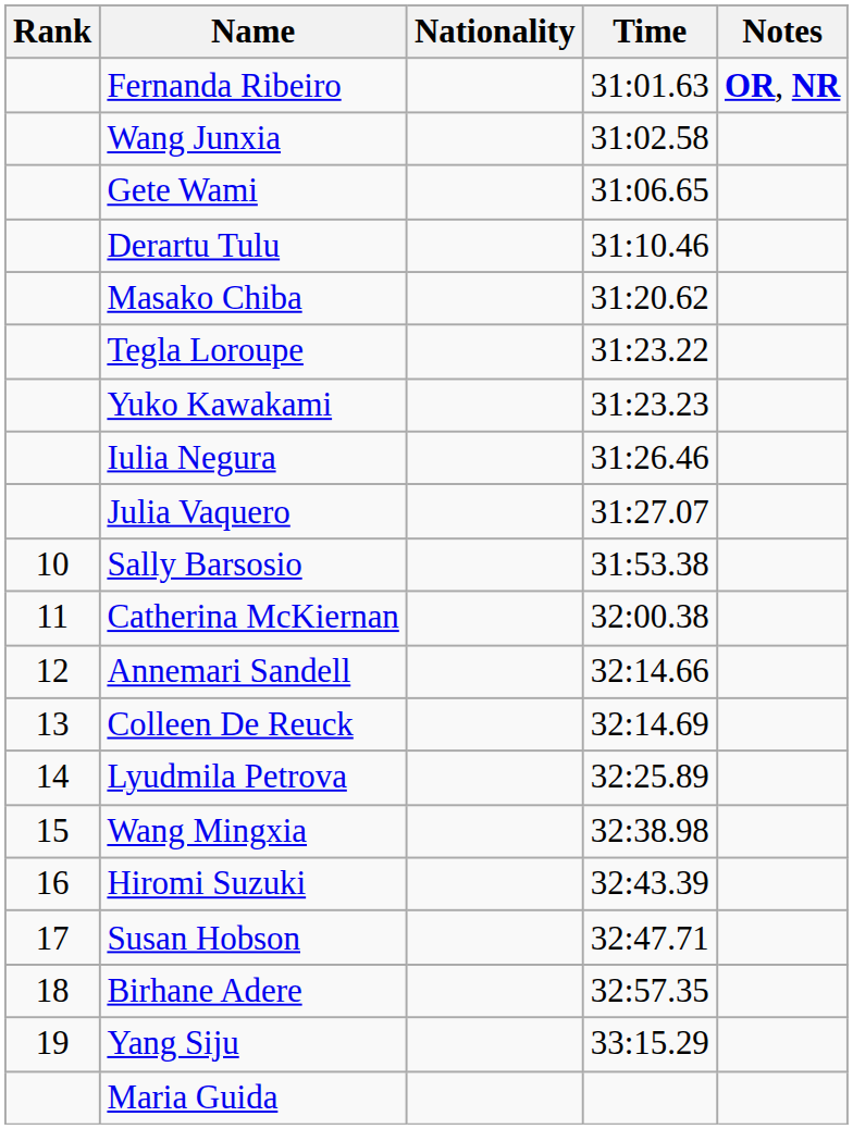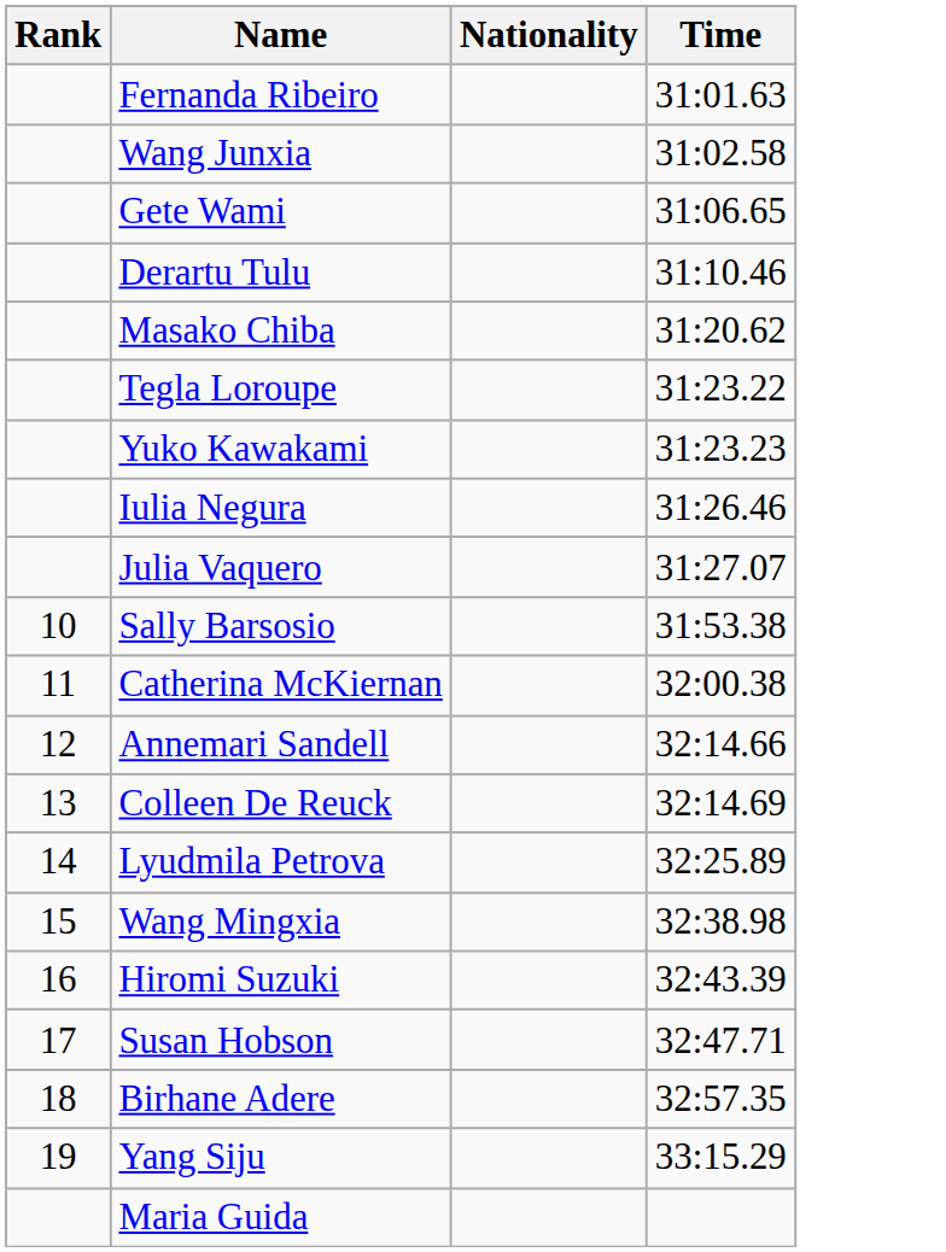- column: Notes | OR, NR
